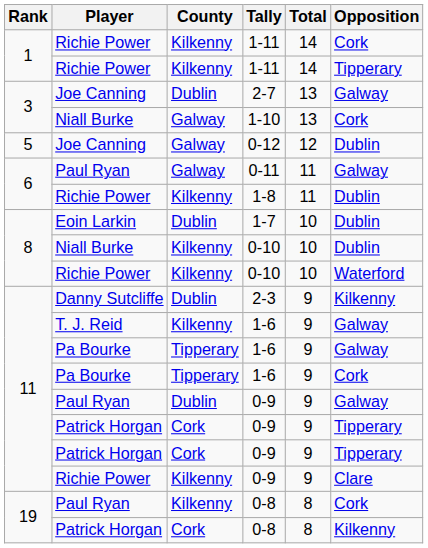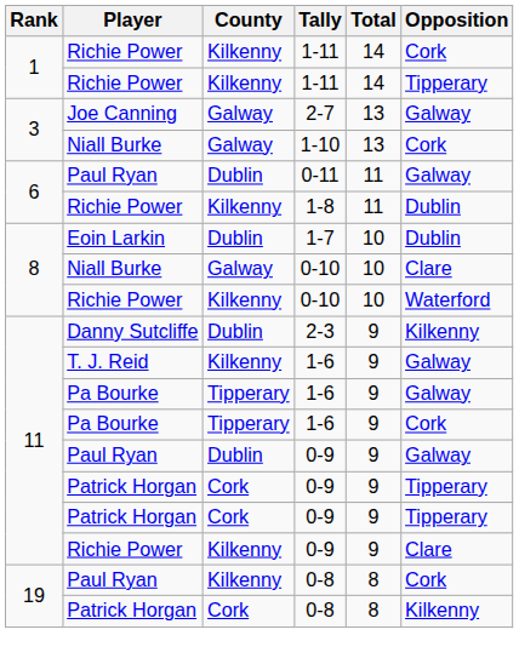2-7 | County: Dublin -> Galway
- row: 5 | Joe Canning | Galway | 0-12 | 12 | Dublin
0-11 | County: Galway -> Dublin
Niall Burke / 0-10 | County: Kilkenny -> Galway
Niall Burke / 0-10 | Opposition: Dublin -> Clare
